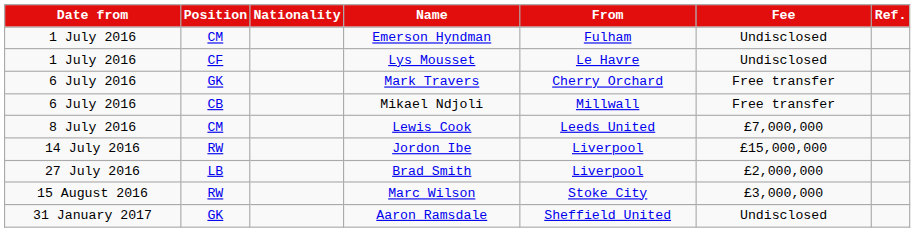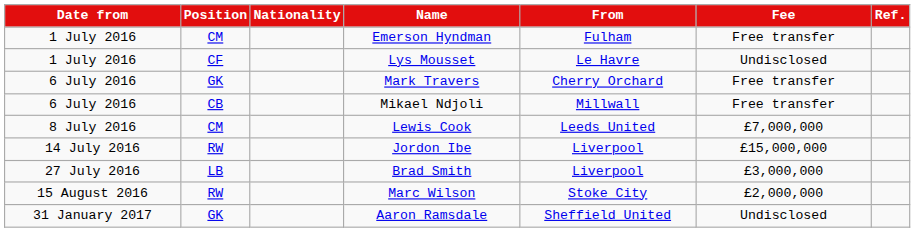Emerson Hyndman | Fee: Undisclosed -> Free transfer
Brad Smith | Fee: £2,000,000 -> £3,000,000
Marc Wilson | Fee: £3,000,000 -> £2,000,000
